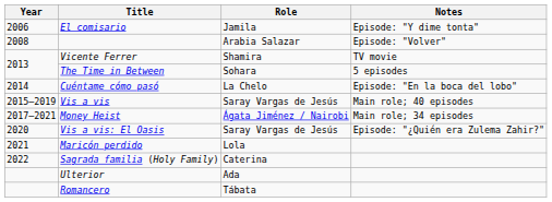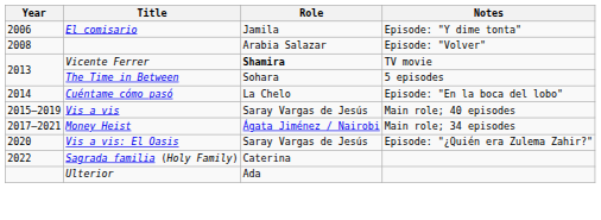Vicente Ferrer | Role: normal -> bold
- row: 2021 | Maricón perdido | Lola
- row: Romancero | Tábata
